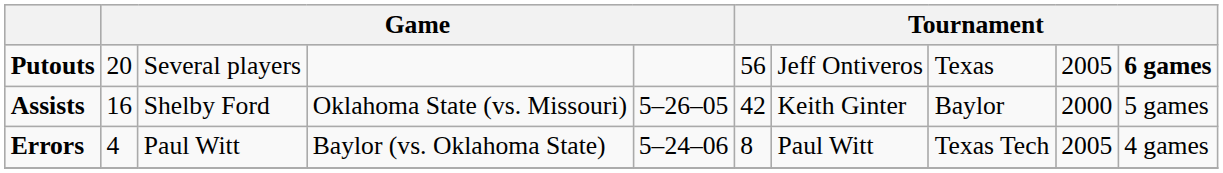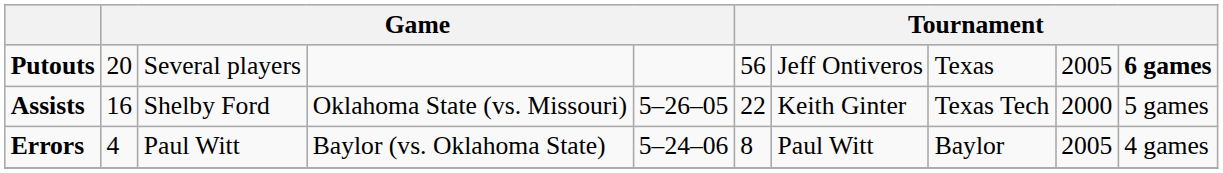Assists | column 6: 42 -> 22
Assists | column 8: Baylor -> Texas Tech
Errors | column 8: Texas Tech -> Baylor
